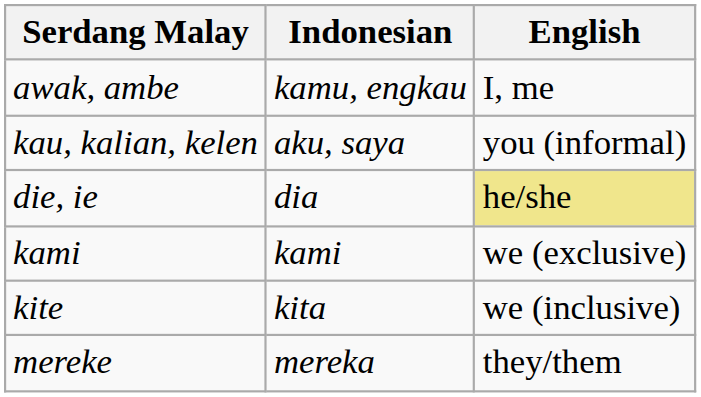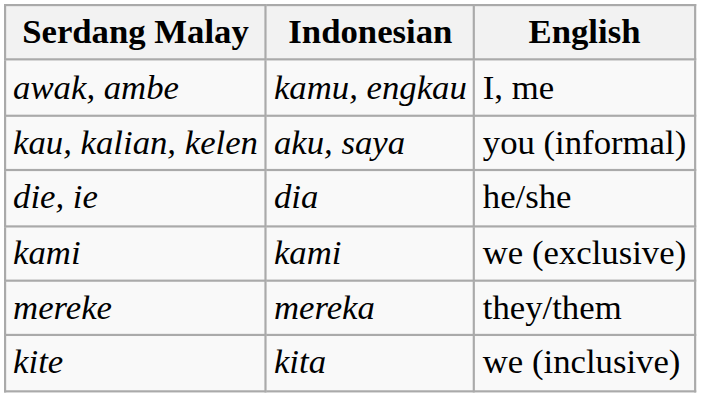die, ie | English: khaki background -> no background
rows swapped: kite <-> mereke
